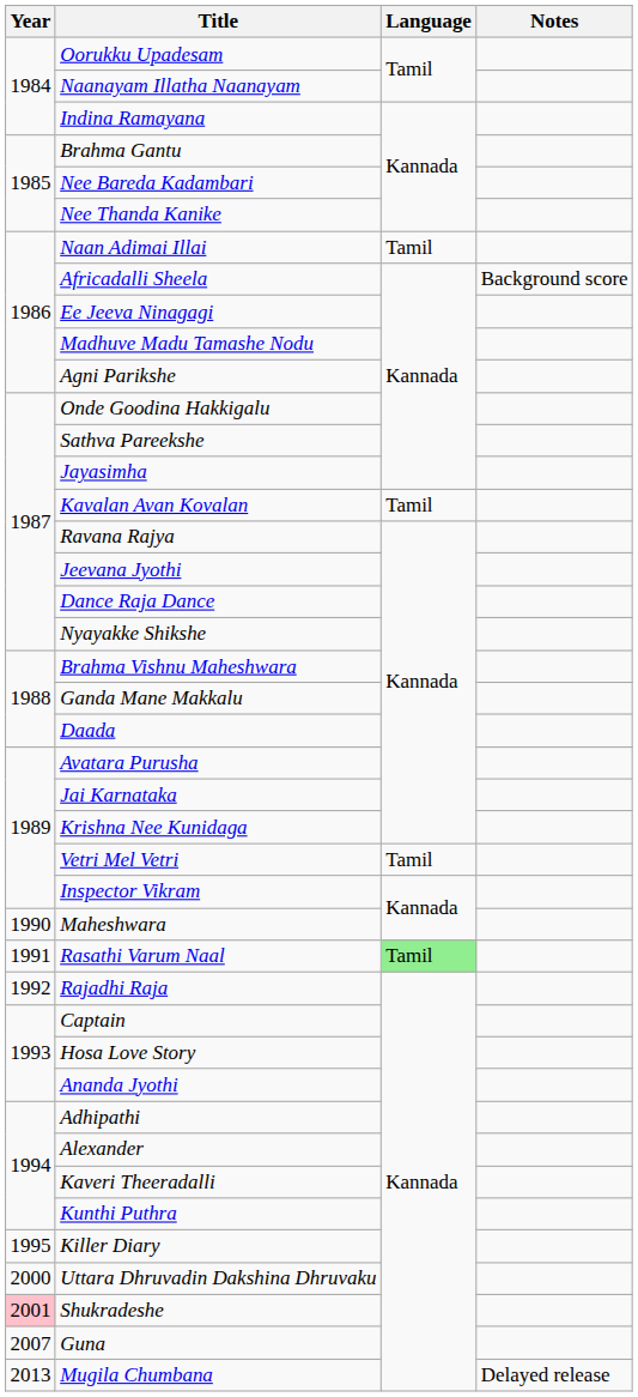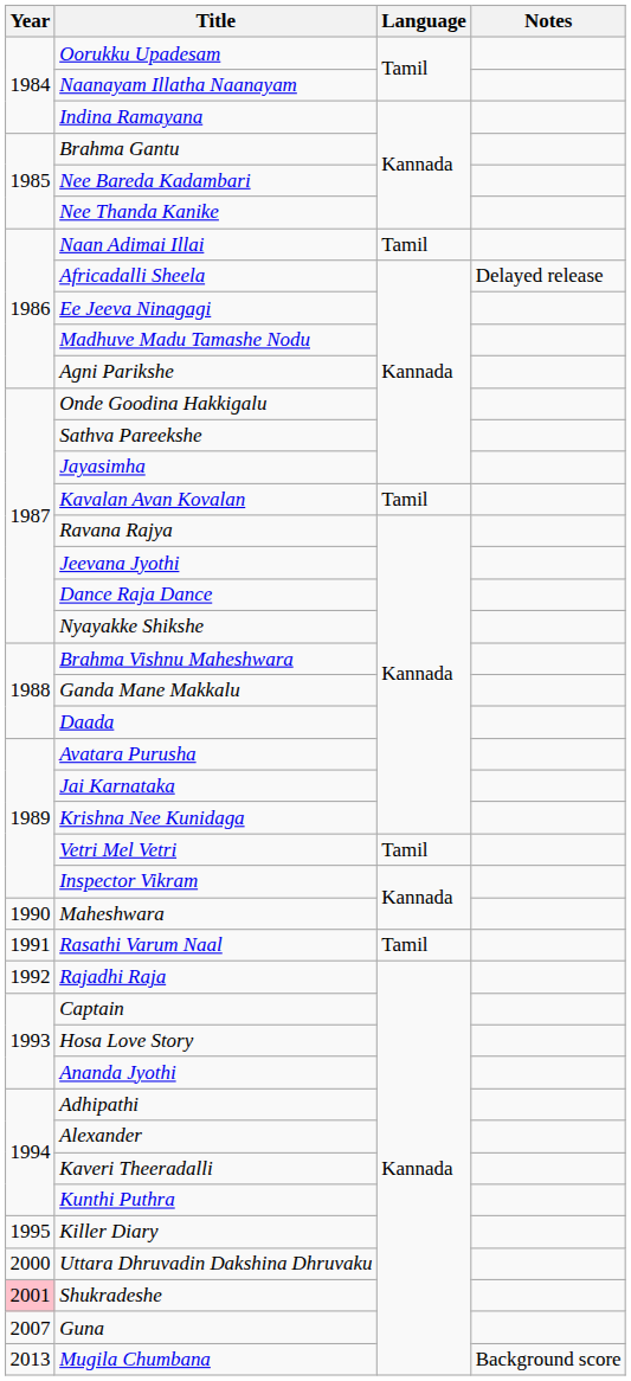Africadalli Sheela | Notes: Background score -> Delayed release
Rasathi Varum Naal | Language: lightgreen background -> no background
Mugila Chumbana | Notes: Delayed release -> Background score
